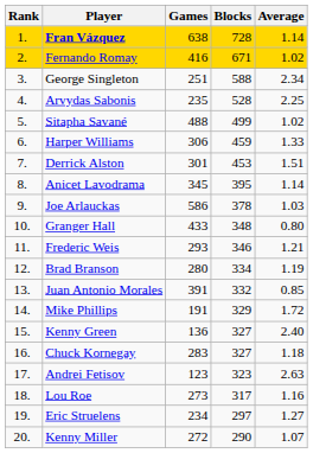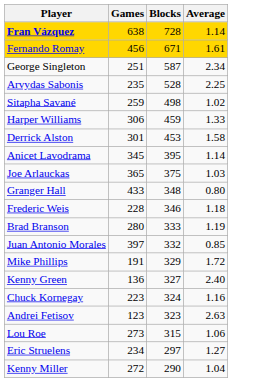- column: Rank | 1. | 2. | 3. | 4. | 5. | 6. | 7. | 8. | 9. | 10. | 11. | 12. | 13. | 14. | 15. | 16. | 17. | 18. | 19. | 20.
Fernando Romay | Games: 416 -> 456
Fernando Romay | Average: 1.02 -> 1.61
George Singleton | Blocks: 588 -> 587
Sitapha Savané | Games: 488 -> 259
Sitapha Savané | Blocks: 499 -> 498
Derrick Alston | Average: 1.51 -> 1.58
Joe Arlauckas | Games: 586 -> 365
Joe Arlauckas | Blocks: 378 -> 375
Frederic Weis | Games: 293 -> 228
Frederic Weis | Average: 1.21 -> 1.18
Brad Branson | Blocks: 334 -> 333
Juan Antonio Morales | Games: 391 -> 397
Chuck Kornegay | Games: 283 -> 223
Chuck Kornegay | Blocks: 327 -> 324
Chuck Kornegay | Average: 1.18 -> 1.16
Lou Roe | Blocks: 317 -> 315
Lou Roe | Average: 1.16 -> 1.06
Kenny Miller | Average: 1.07 -> 1.04
